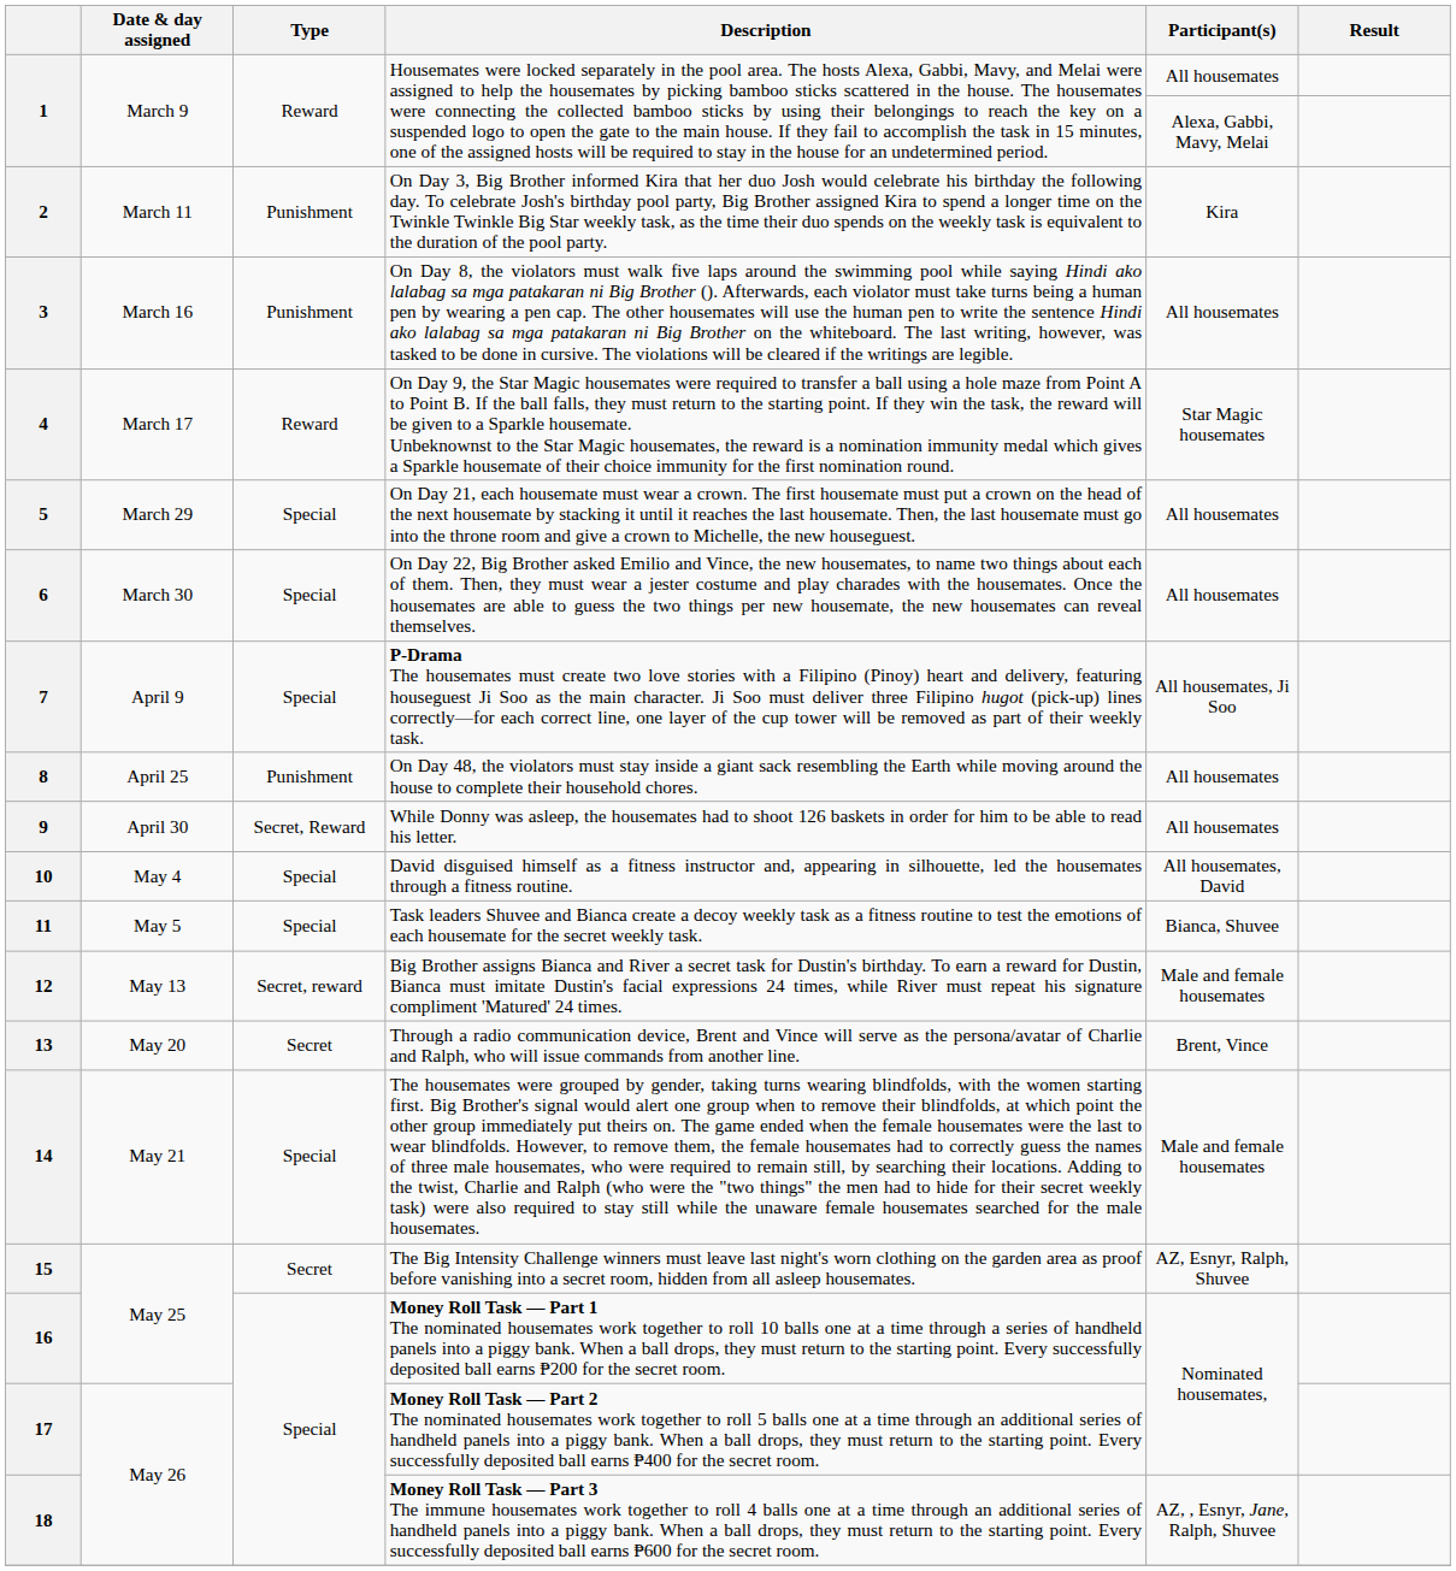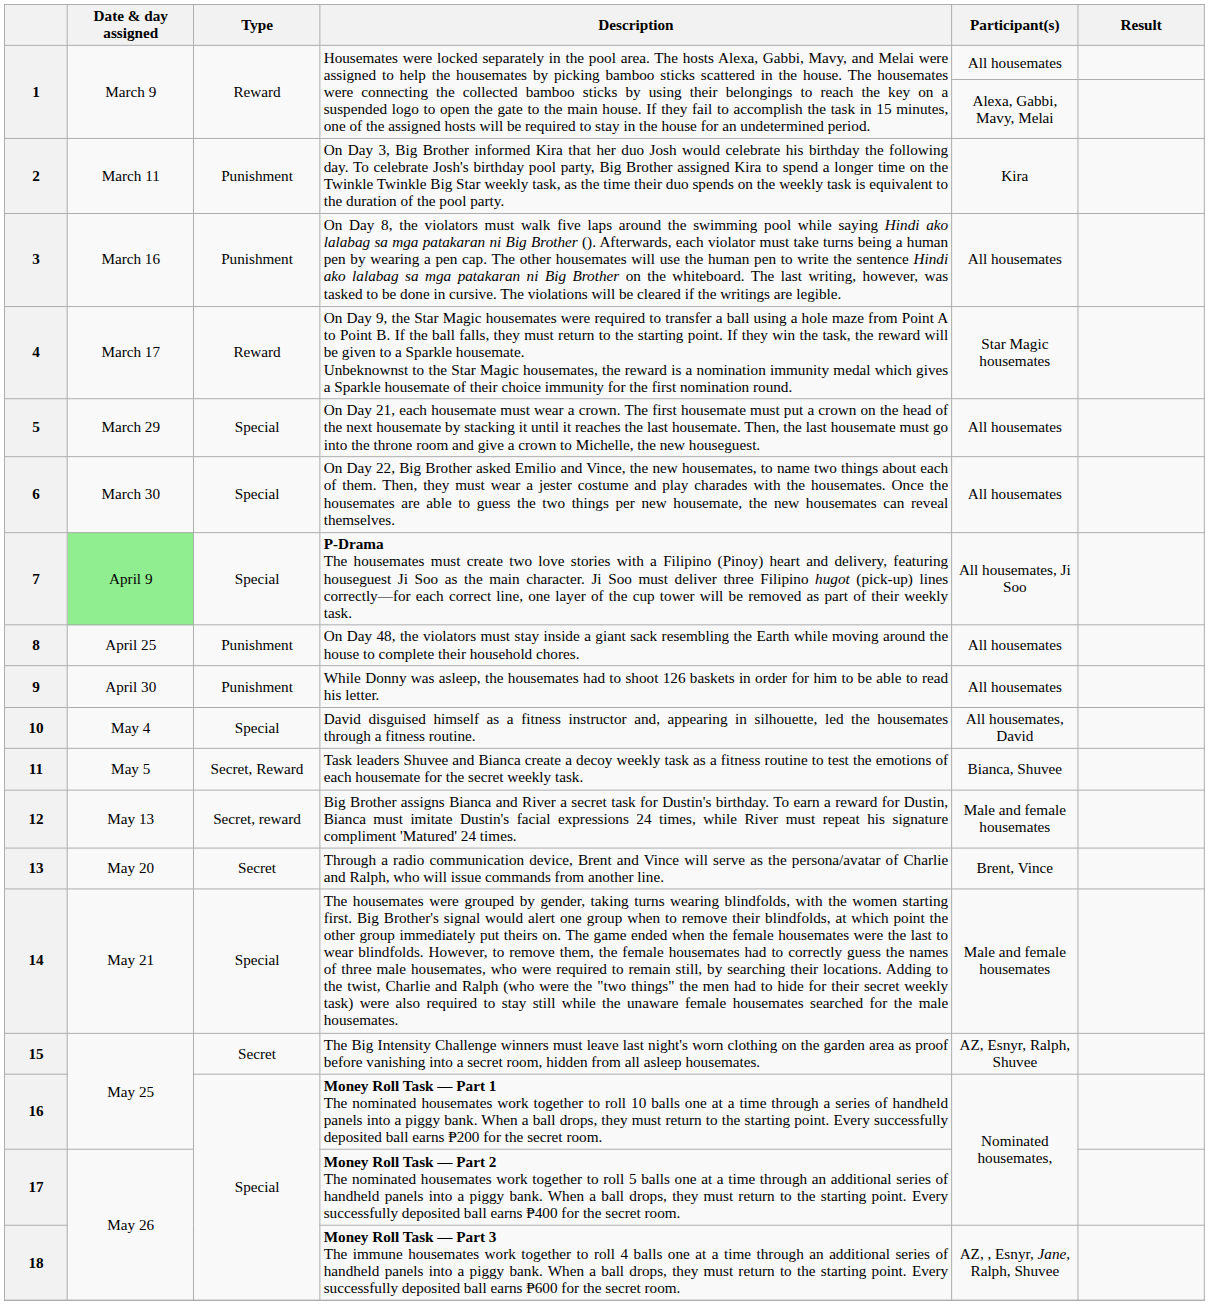7 | Date & day assigned: no background -> lightgreen background
9 | Type: Secret, Reward -> Punishment
11 | Type: Special -> Secret, Reward
